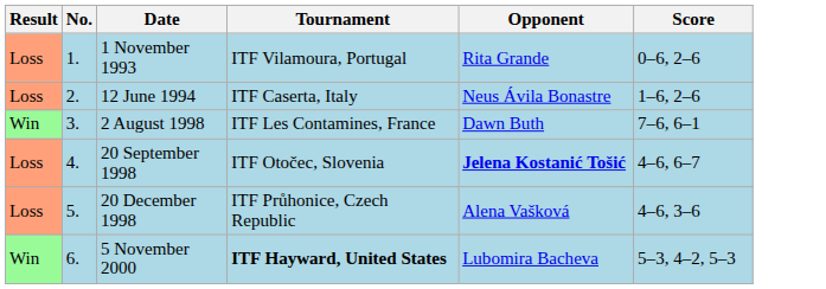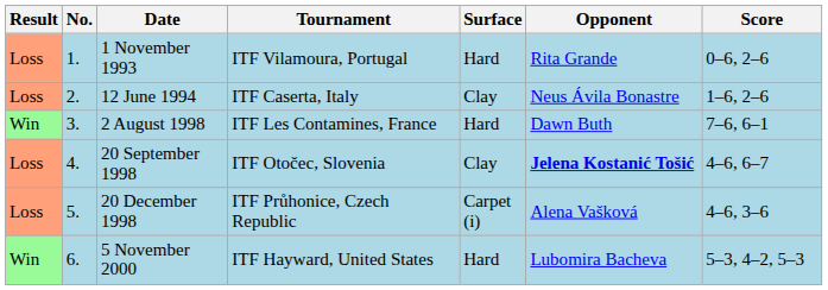+ column: Surface | Hard | Clay | Hard | Clay | Carpet (i) | Hard
5 November 2000 | Tournament: bold -> normal
